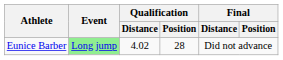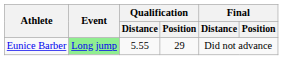Eunice Barber | Qualification / Distance: 4.02 -> 5.55
Eunice Barber | Qualification / Position: 28 -> 29
